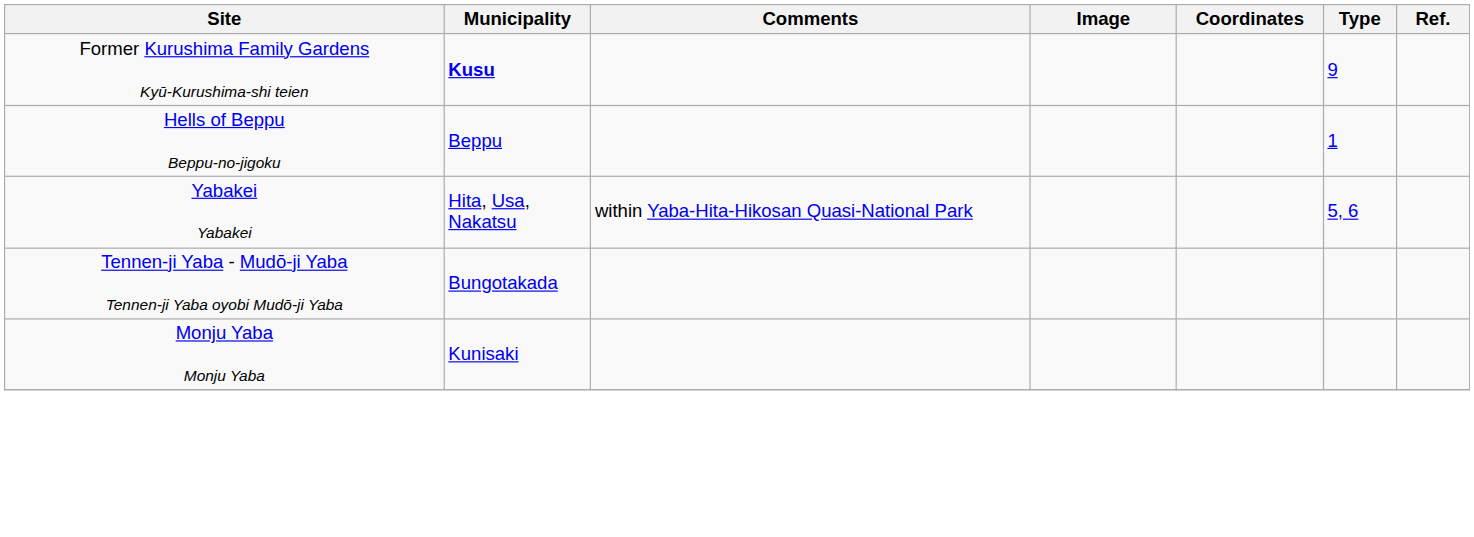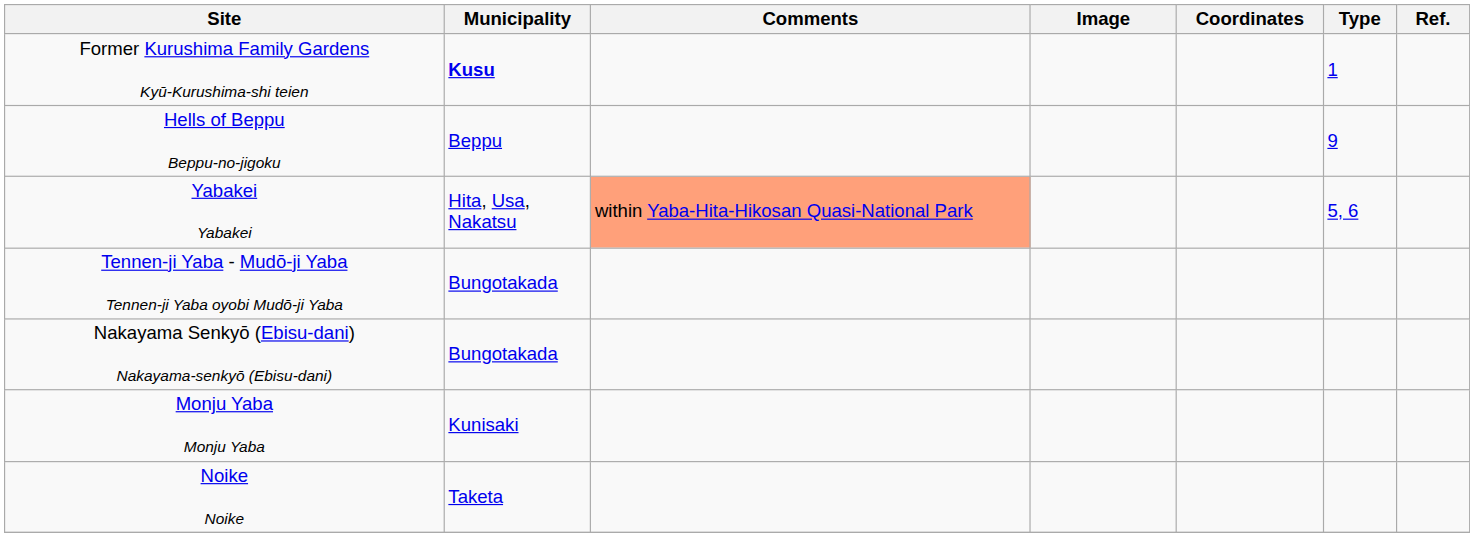Former Kurushima Family Gardens Kyū-Kurushima-shi teien | Type: 9 -> 1
Hells of Beppu Beppu-no-jigoku | Type: 1 -> 9
Yabakei Yabakei | Comments: no background -> lightsalmon background
+ row: Nakayama Senkyō (Ebisu-dani) Nakayama-senkyō (Ebisu-dani) | Bungotakada
+ row: Noike Noike | Taketa
